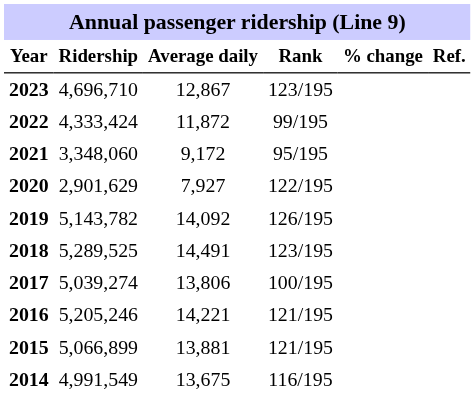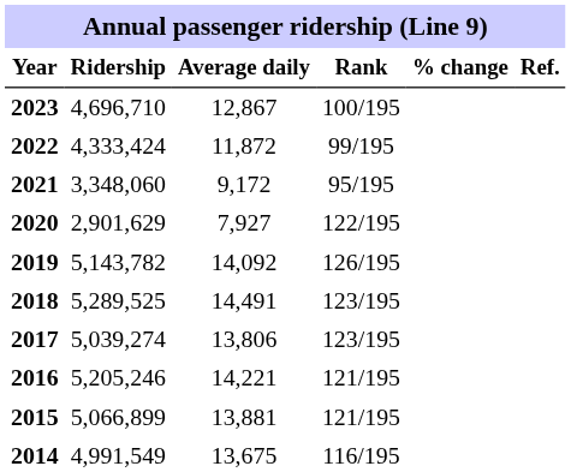2023 | Rank: 123/195 -> 100/195
2017 | Rank: 100/195 -> 123/195
